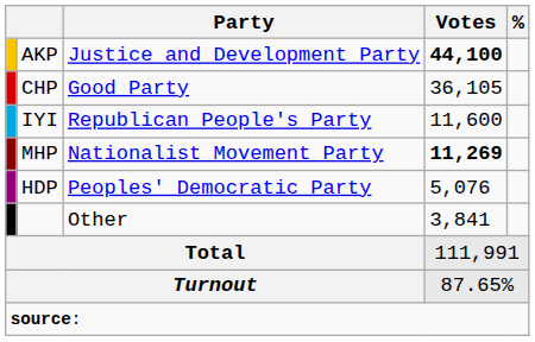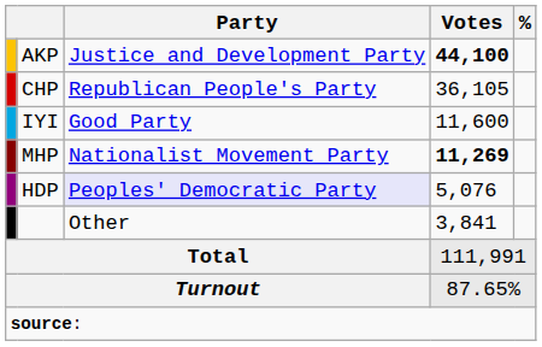CHP | Party: Good Party -> Republican People's Party
IYI | Party: Republican People's Party -> Good Party
HDP | Party: no background -> lavender background
